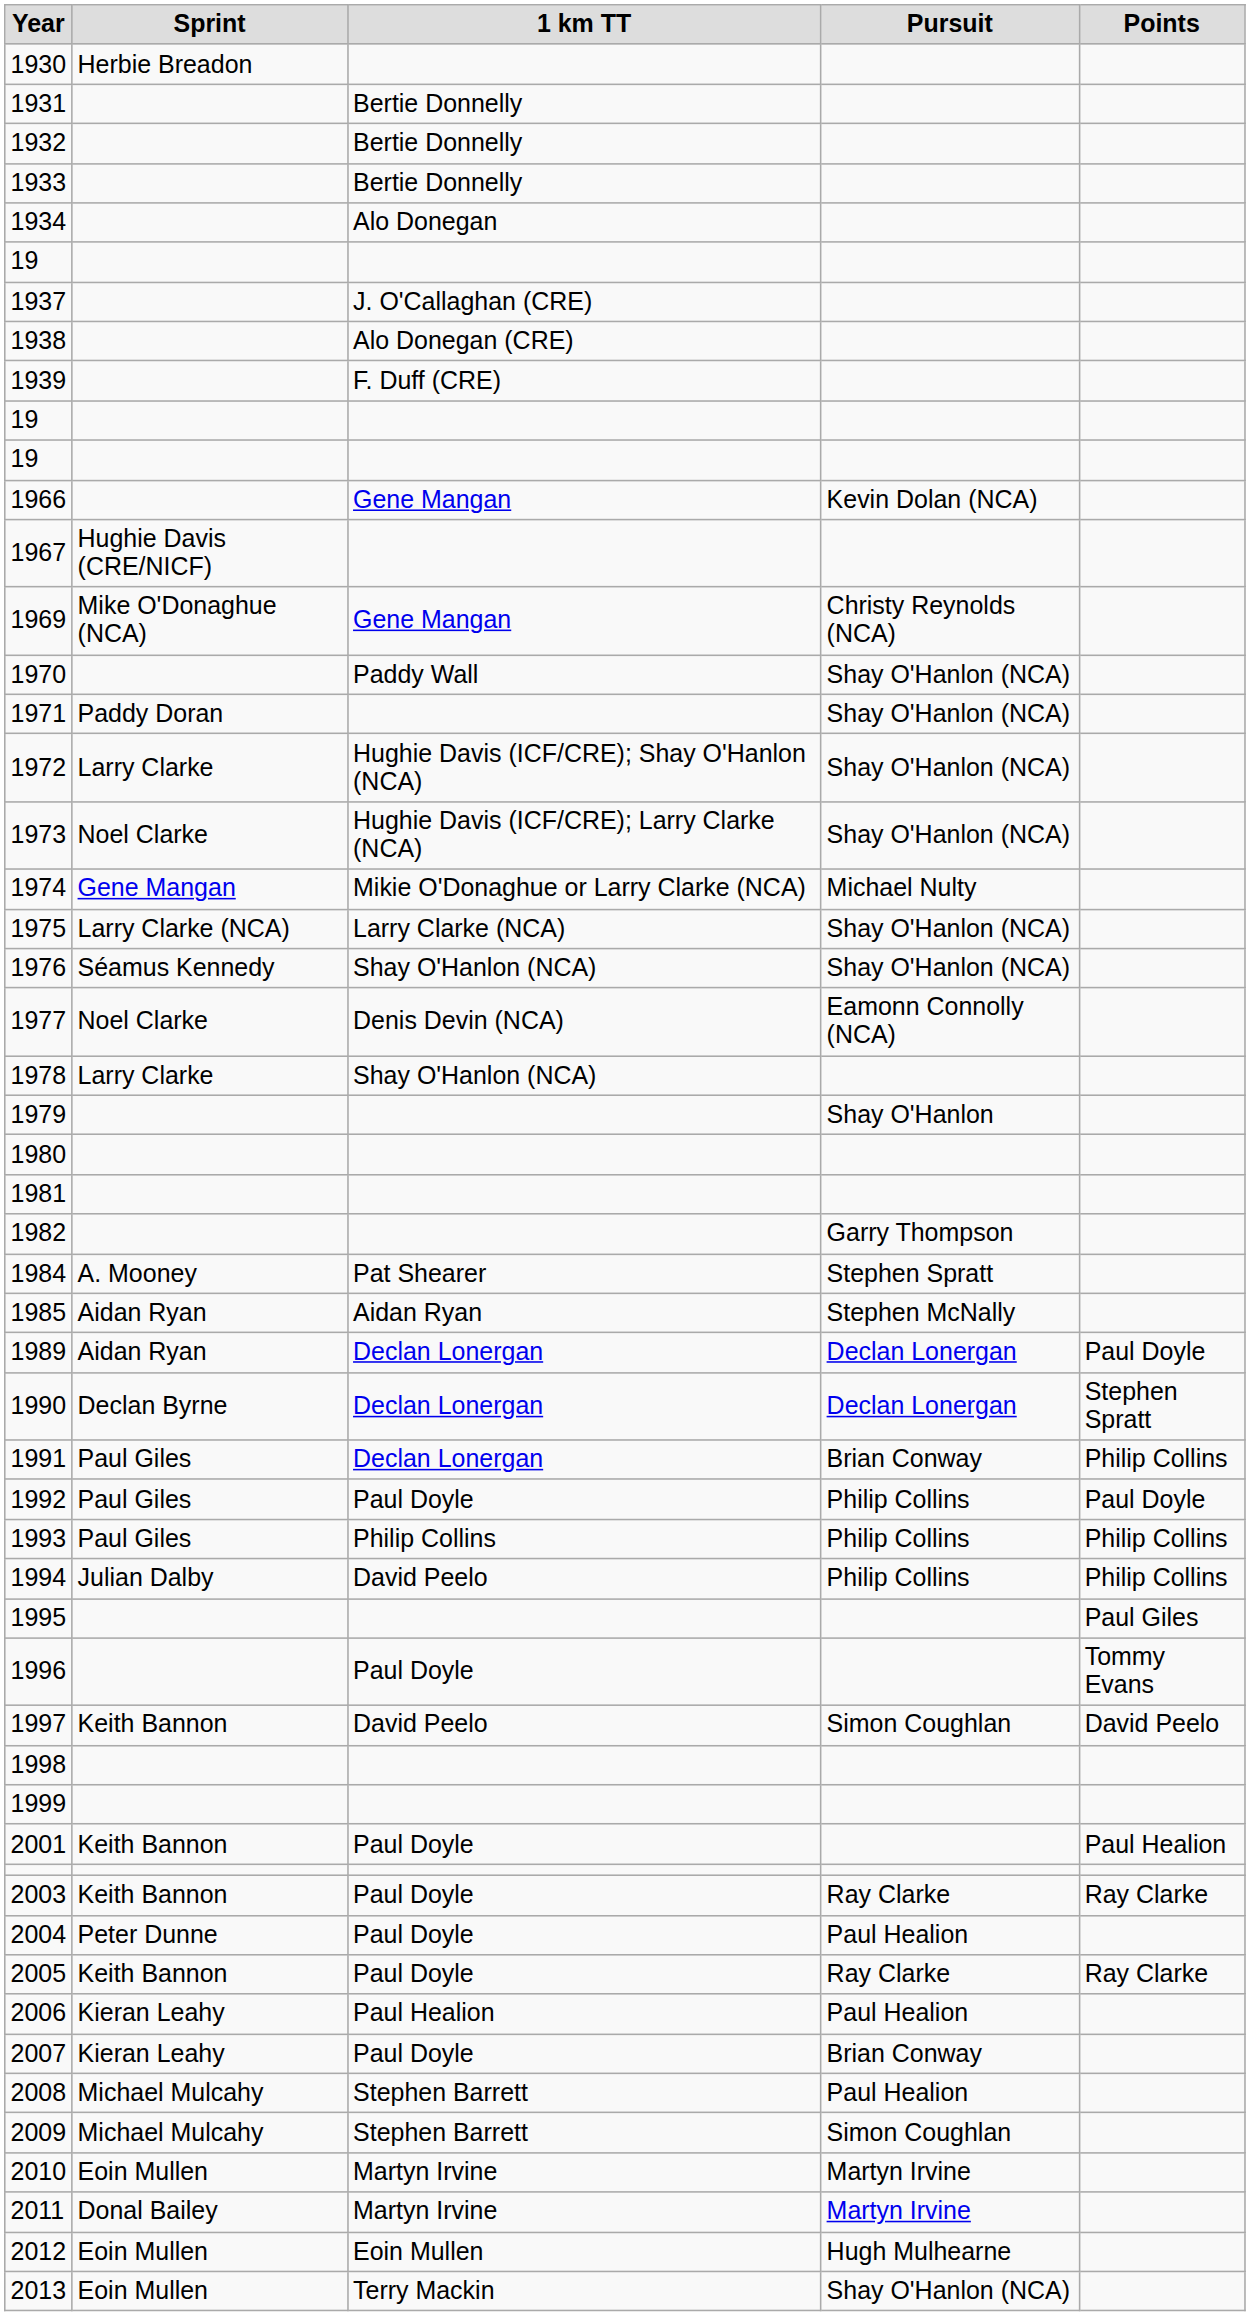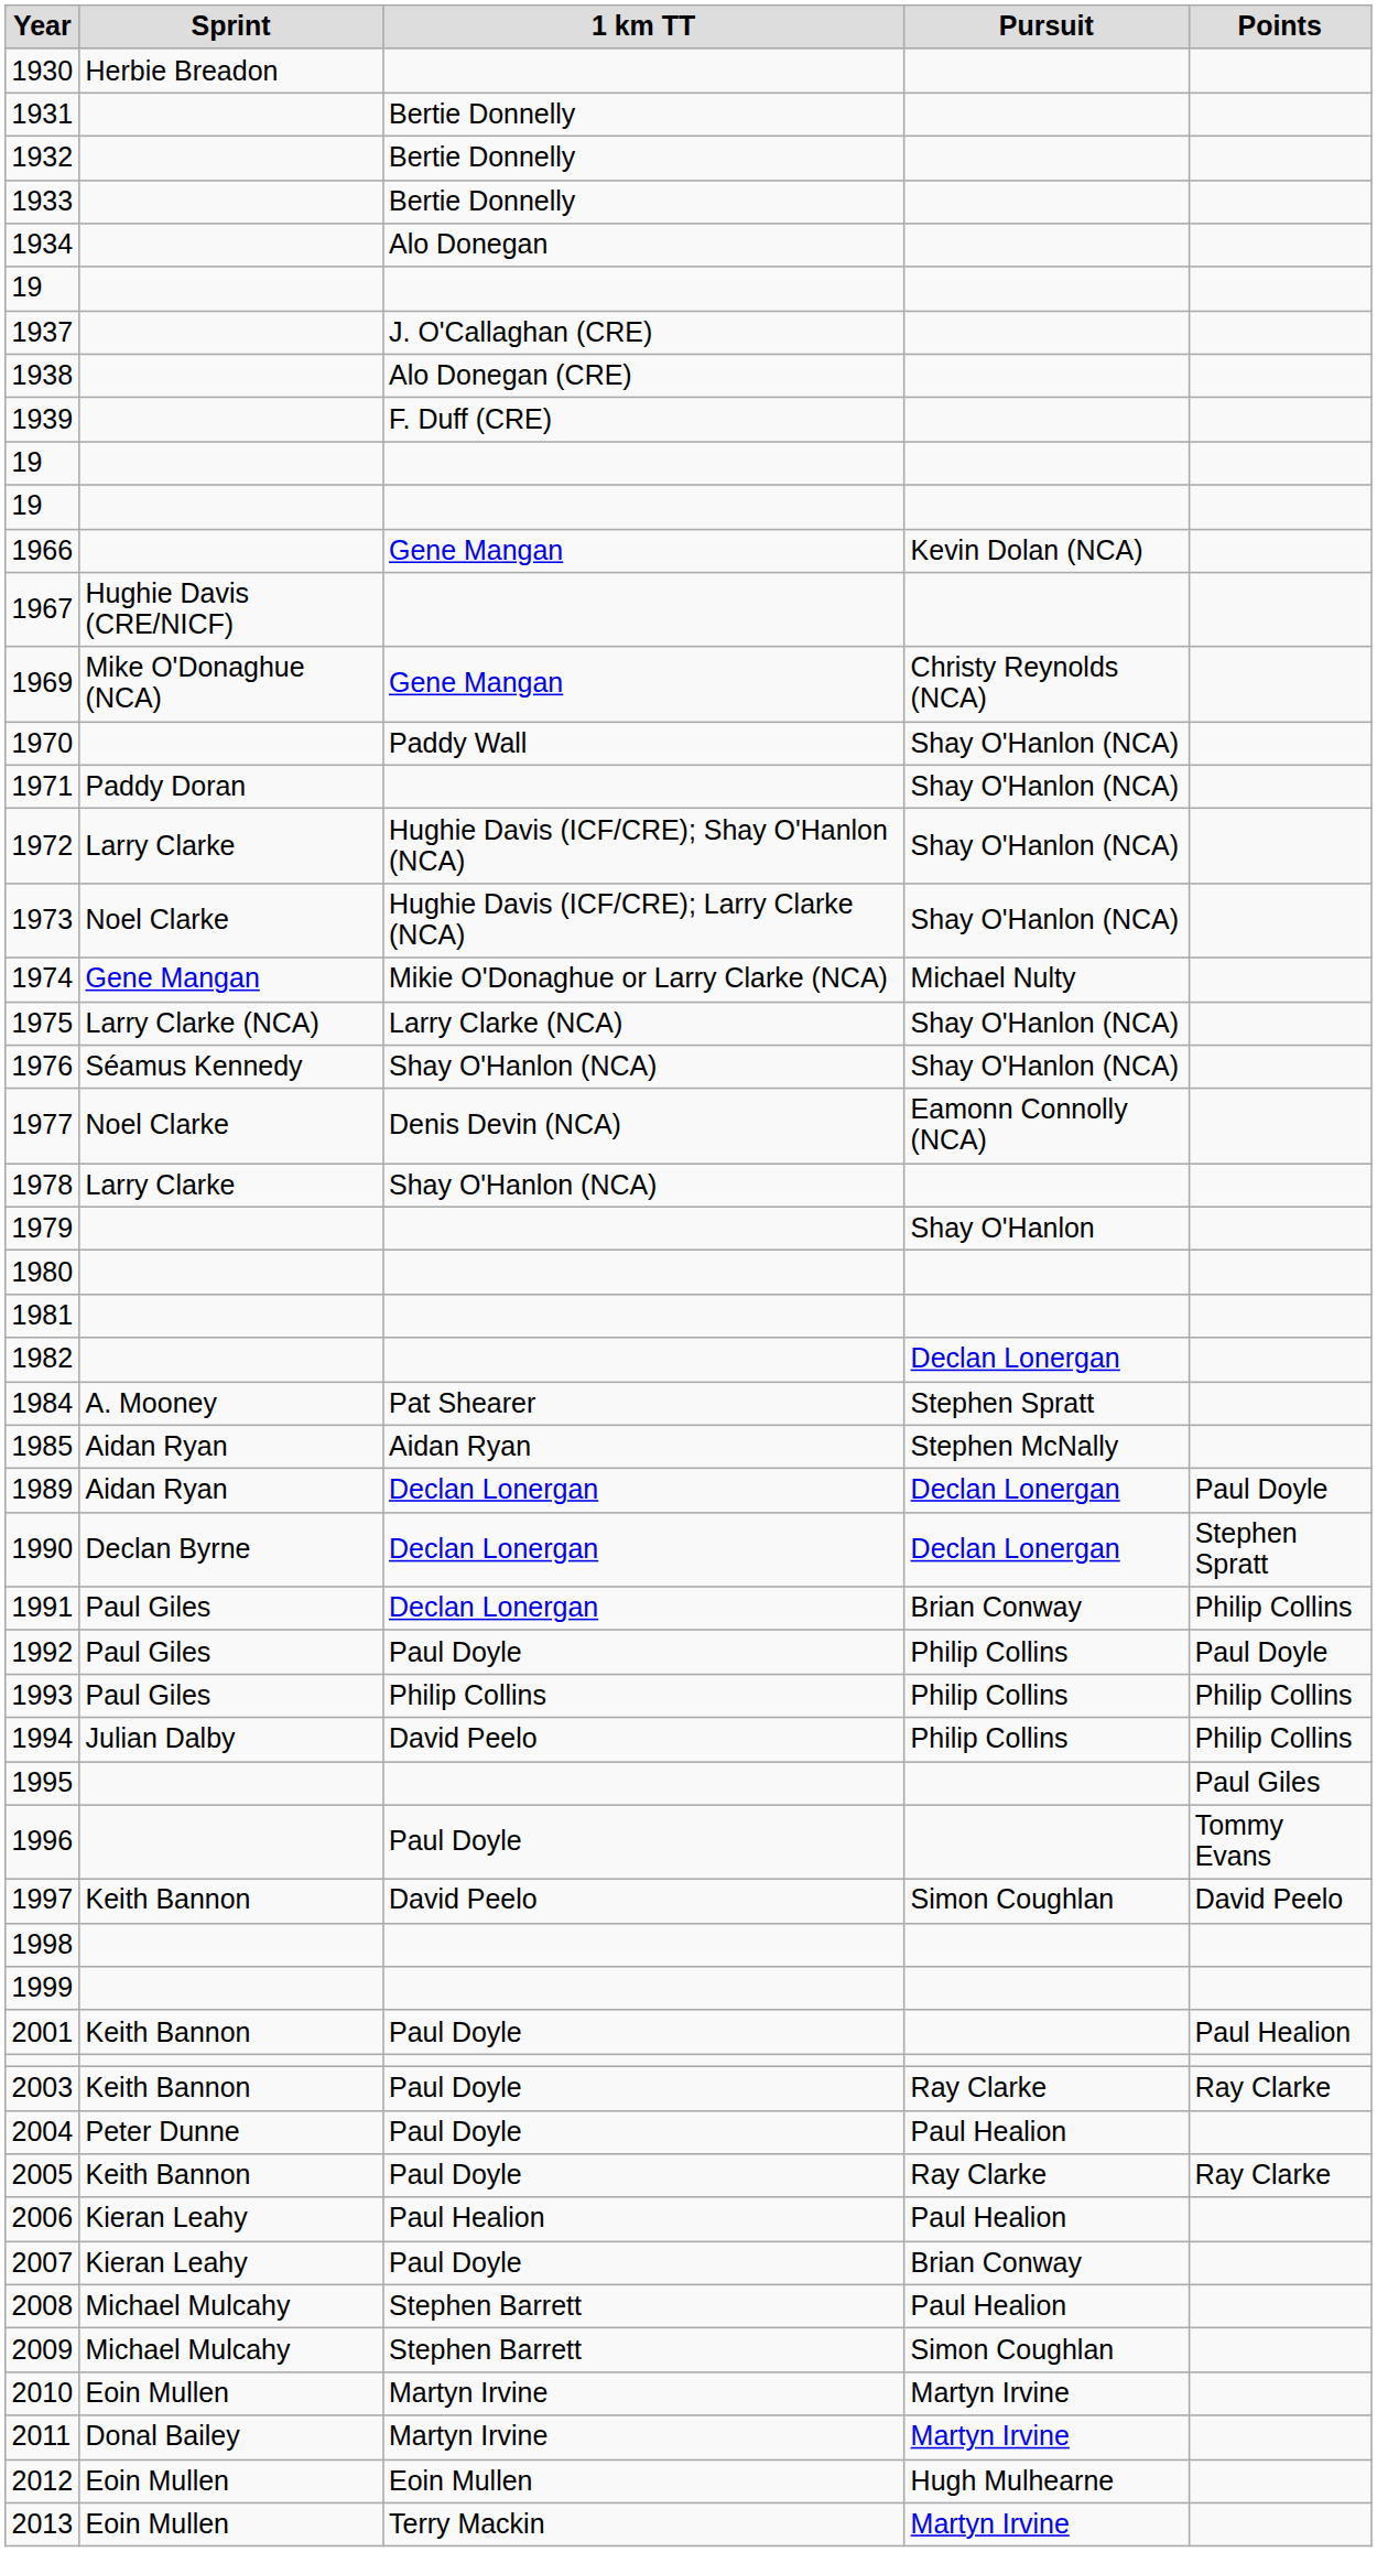1982 | Pursuit: Garry Thompson -> Declan Lonergan
2013 | Pursuit: Shay O'Hanlon (NCA) -> Martyn Irvine
